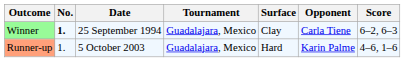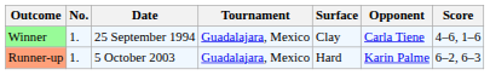Winner | No.: bold -> normal
Winner | Score: 6–2, 6–3 -> 4–6, 1–6
Runner-up | Score: 4–6, 1–6 -> 6–2, 6–3
